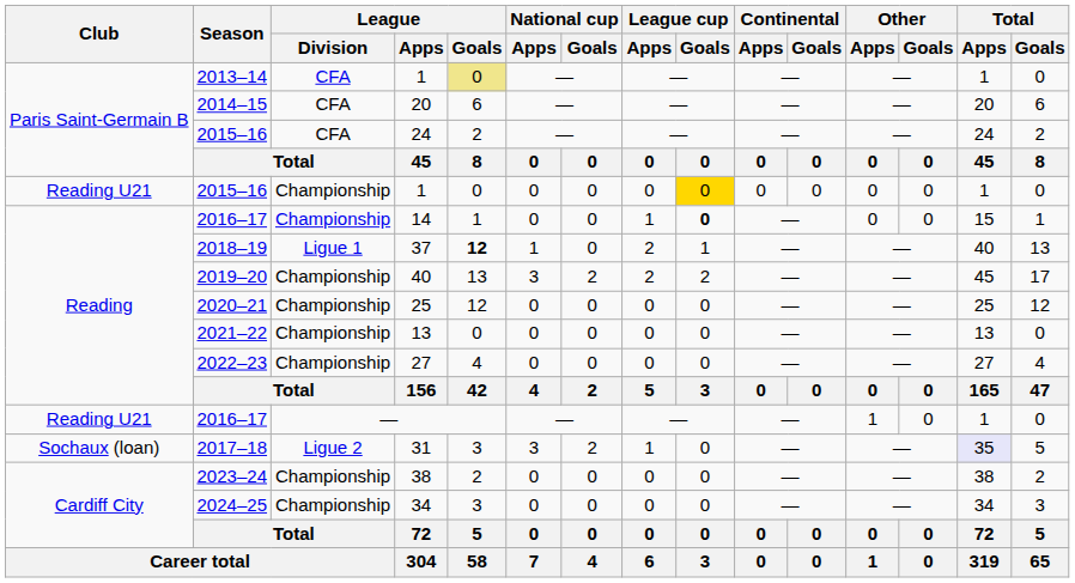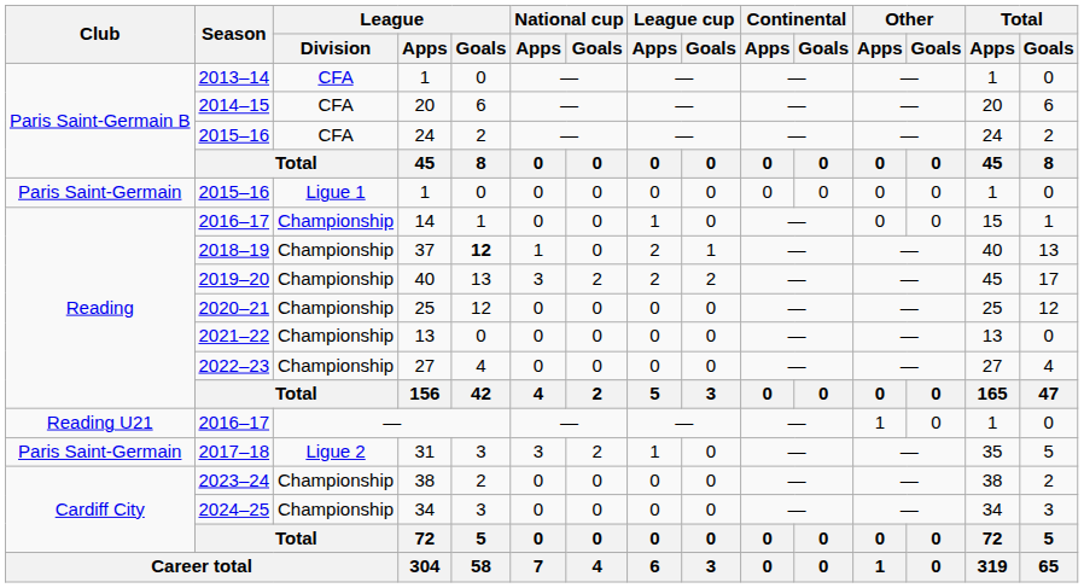2013–14 / 1 | League / Goals: khaki background -> no background
2015–16 / 1 | Club: Reading U21 -> Paris Saint-Germain
2015–16 / 1 | League / Division: Championship -> Ligue 1
2015–16 / 1 | League cup / Goals: gold background -> no background
14 | League cup / Goals: bold -> normal
37 | League / Division: Ligue 1 -> Championship
31 | Club: Sochaux (loan) -> Paris Saint-Germain
31 | Total / Apps: lavender background -> no background
